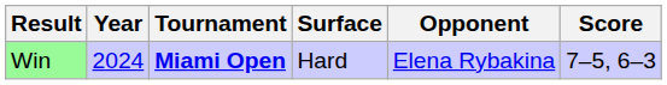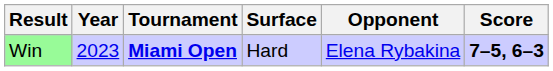Win | Year: 2024 -> 2023
Win | Score: normal -> bold
